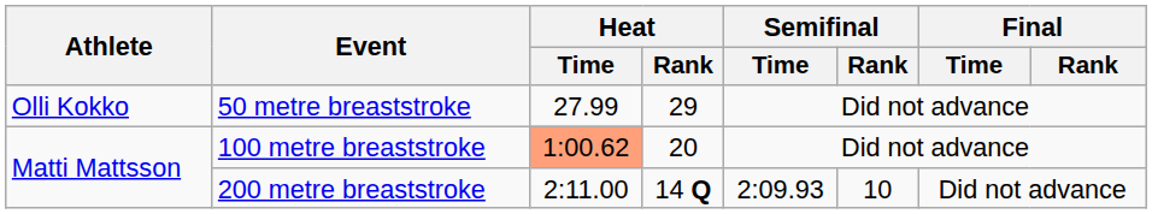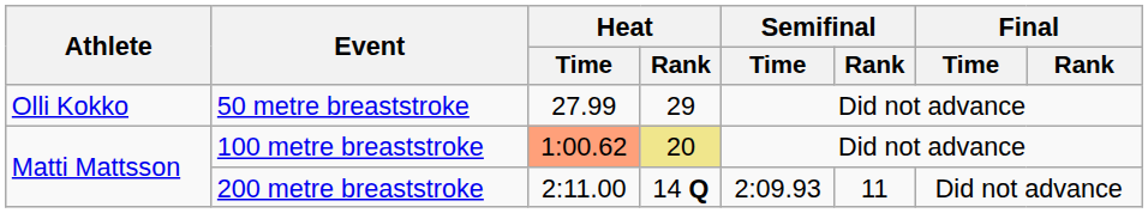100 metre breaststroke | Heat / Rank: no background -> khaki background
200 metre breaststroke | Semifinal / Rank: 10 -> 11
